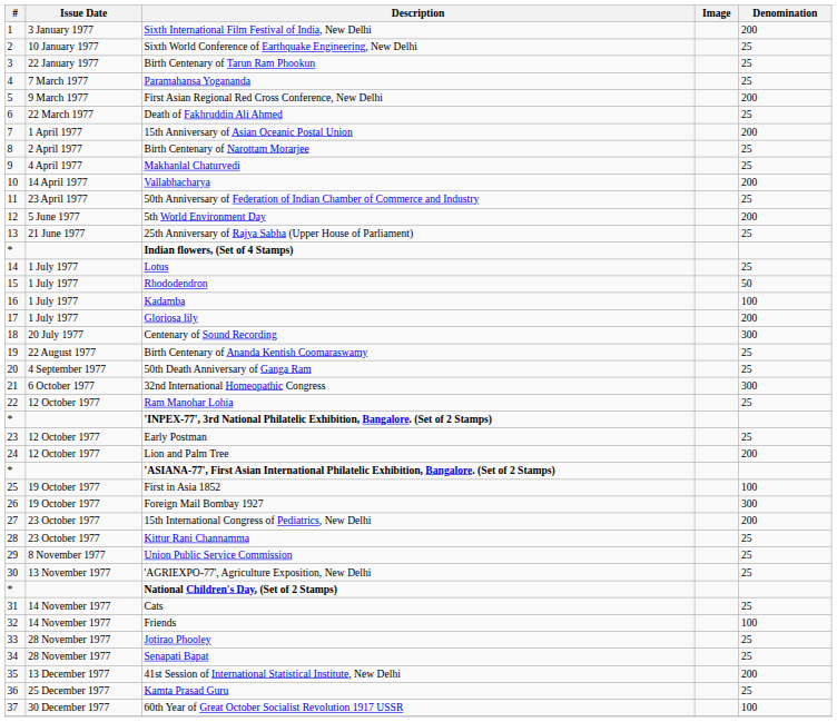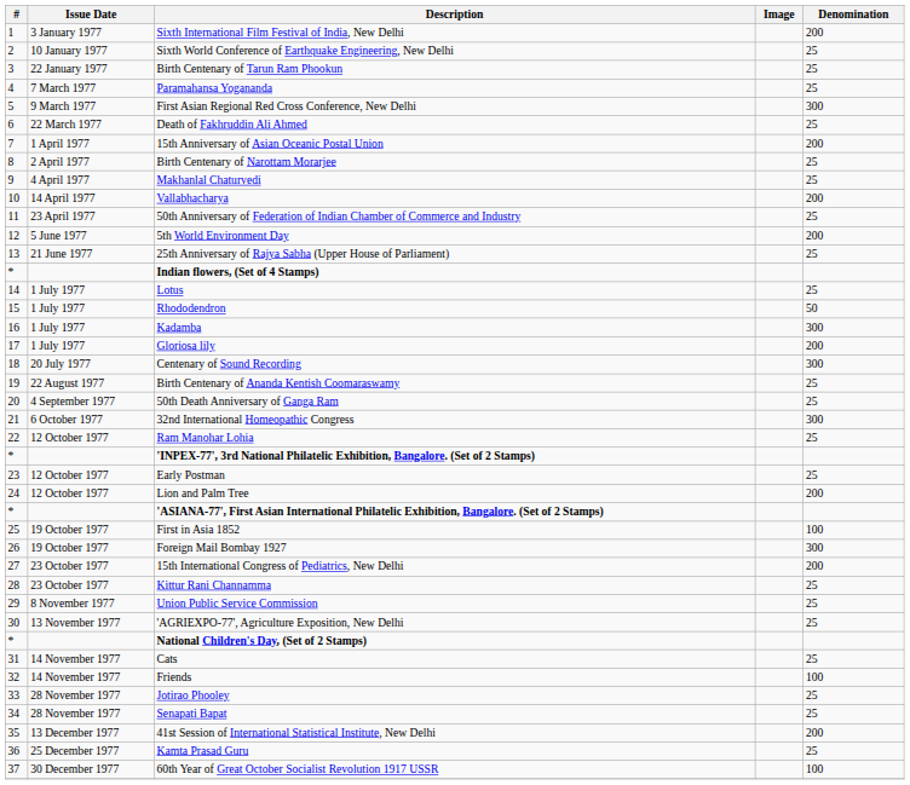First Asian Regional Red Cross Conference, New Delhi | Denomination: 200 -> 300
Kadamba | Denomination: 100 -> 300
